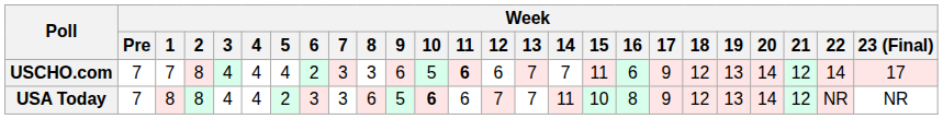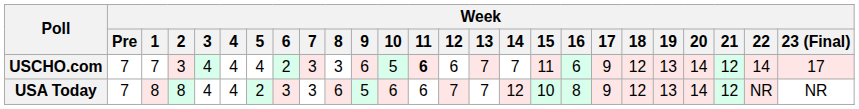USCHO.com | Week / 2: 8 -> 3
USA Today | Week / 10: bold -> normal
USA Today | Week / 14: 11 -> 12
